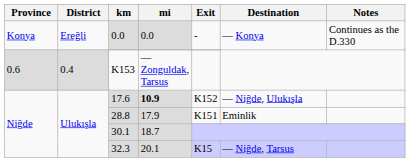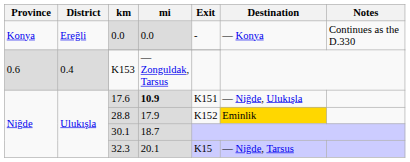17.6 | Exit: K152 -> K151
28.8 | Exit: K151 -> K152
28.8 | Destination: no background -> gold background
